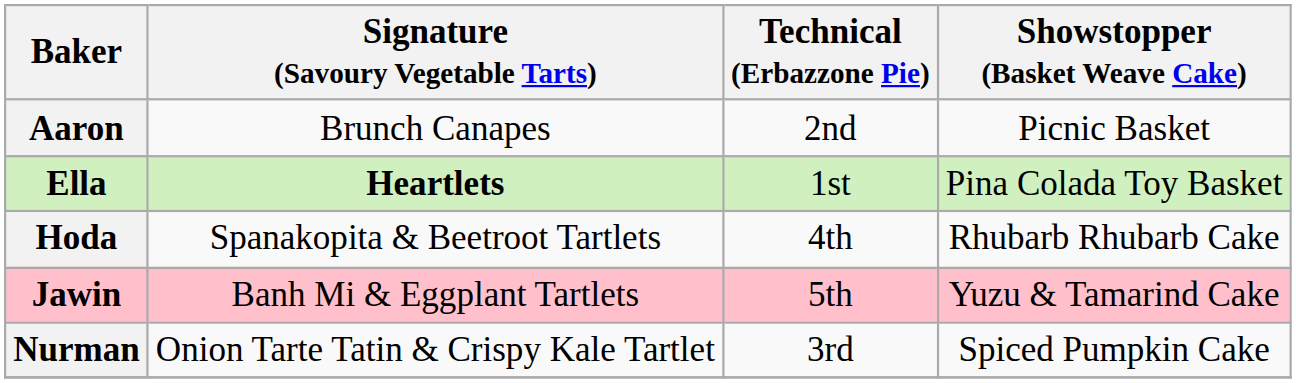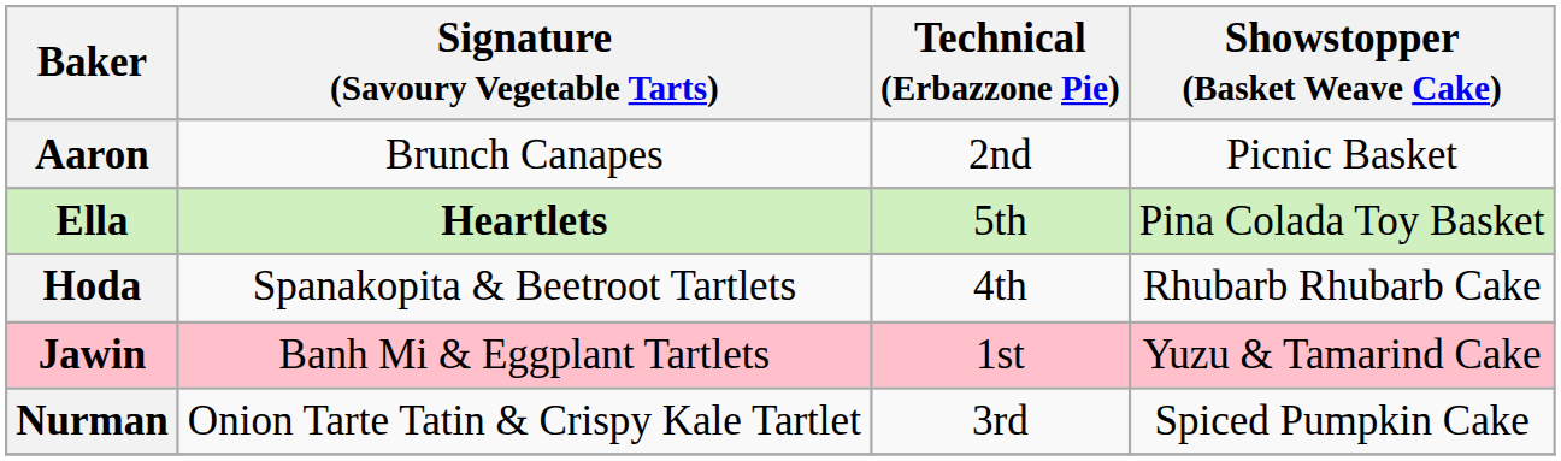Ella | Technical (Erbazzone Pie): 1st -> 5th
Jawin | Technical (Erbazzone Pie): 5th -> 1st
